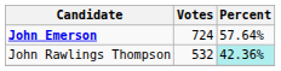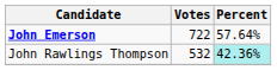John Emerson | Votes: 724 -> 722
